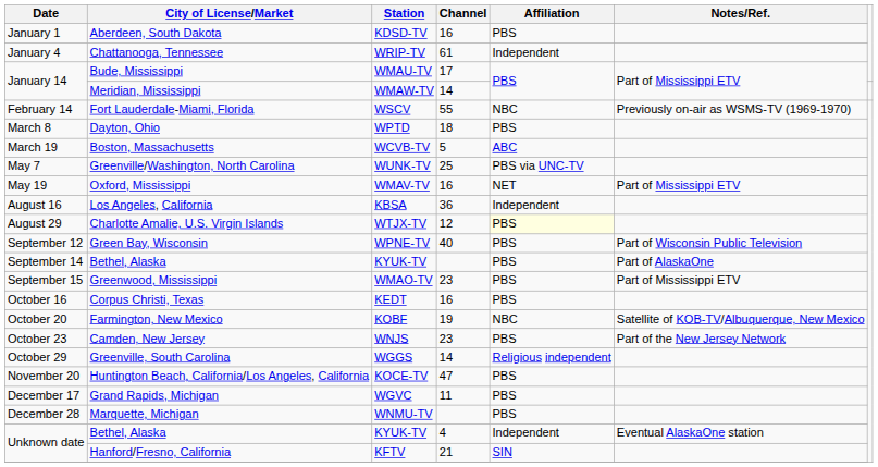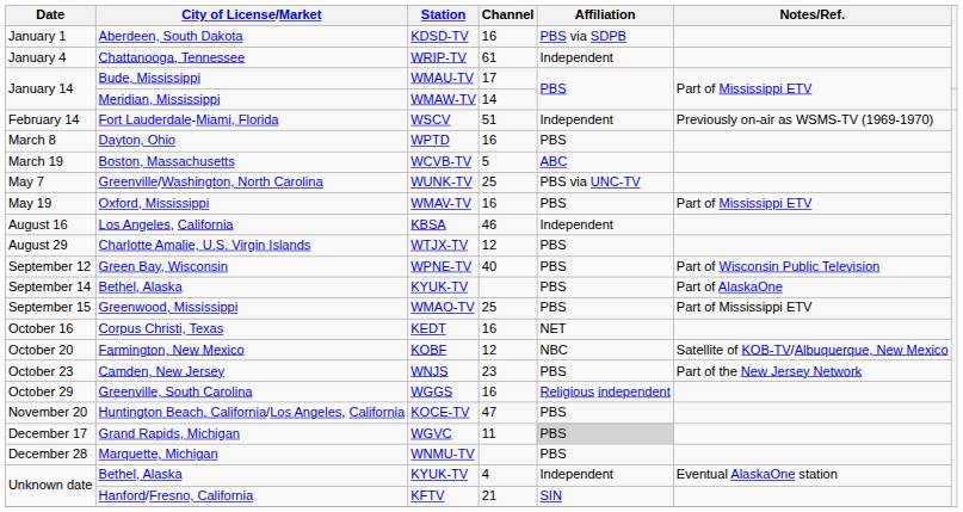Aberdeen, South Dakota | Affiliation: PBS -> PBS via SDPB
Fort Lauderdale-Miami, Florida | Channel: 55 -> 51
Fort Lauderdale-Miami, Florida | Affiliation: NBC -> Independent
Dayton, Ohio | Channel: 18 -> 16
Oxford, Mississippi | Affiliation: NET -> PBS
Los Angeles, California | Channel: 36 -> 46
Charlotte Amalie, U.S. Virgin Islands | Affiliation: lightyellow background -> no background
Greenwood, Mississippi | Channel: 23 -> 25
Corpus Christi, Texas | Affiliation: PBS -> NET
Farmington, New Mexico | Channel: 19 -> 12
Greenville, South Carolina | Channel: 14 -> 16
Grand Rapids, Michigan | Affiliation: no background -> lightgrey background
